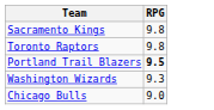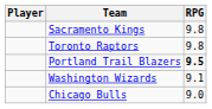+ column: Player
Washington Wizards | RPG: 9.3 -> 9.1
